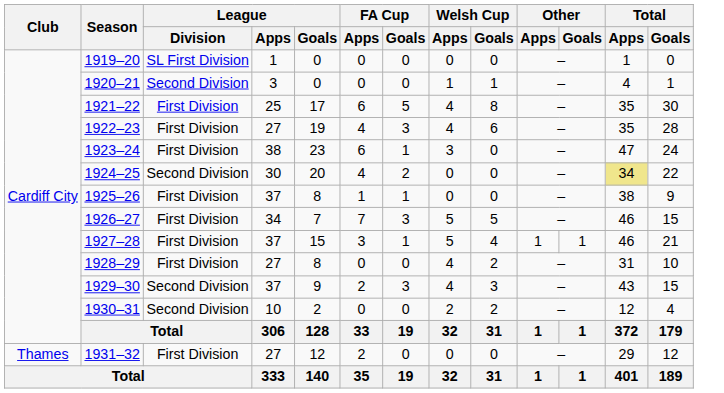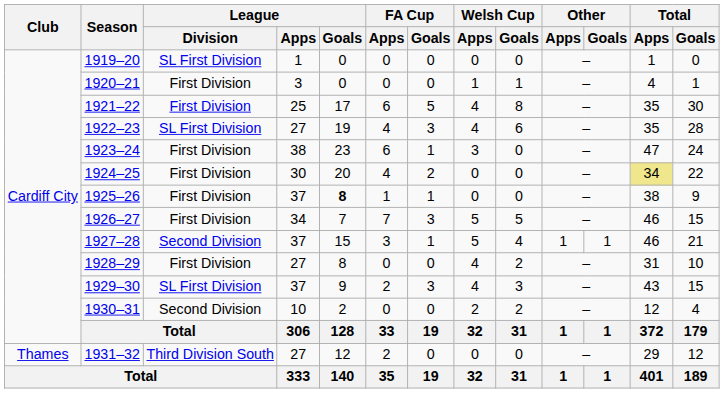1920–21 | League / Division: Second Division -> First Division
1922–23 | League / Division: First Division -> SL First Division
1924–25 | League / Division: Second Division -> First Division
1925–26 | League / Goals: normal -> bold
1927–28 | League / Division: First Division -> Second Division
1929–30 | League / Division: Second Division -> SL First Division
1931–32 | League / Division: First Division -> Third Division South
